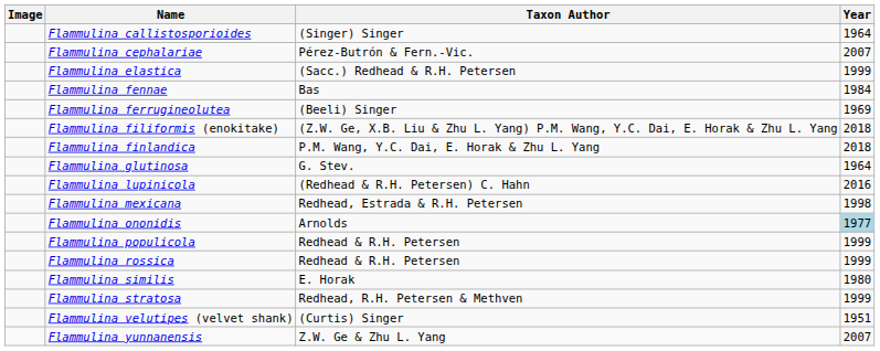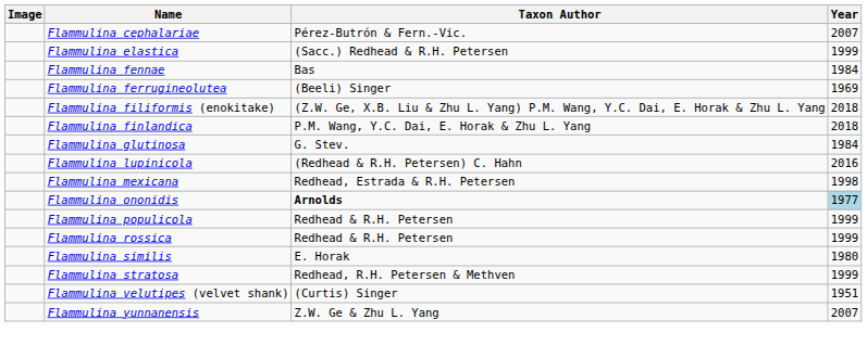- row: Flammulina callistosporioides | (Singer) Singer | 1964
Flammulina glutinosa | Year: 1964 -> 1984
Flammulina ononidis | Taxon Author: normal -> bold
